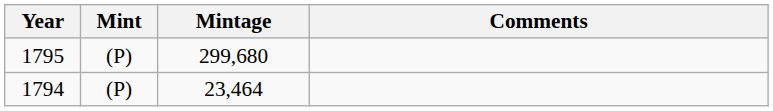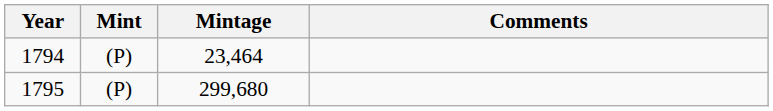rows swapped: 1794 <-> 1795
